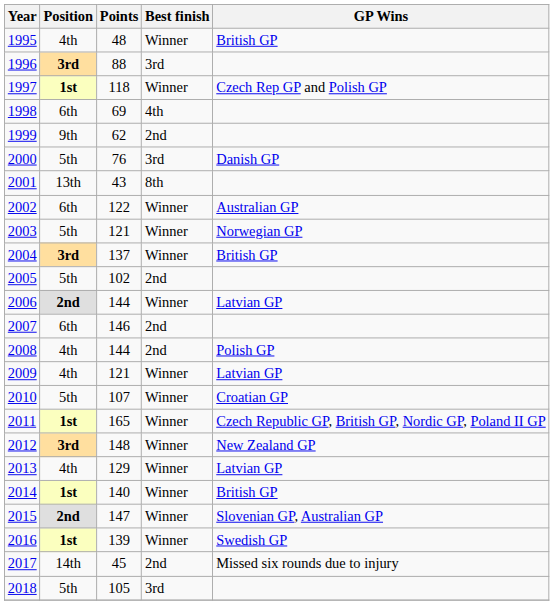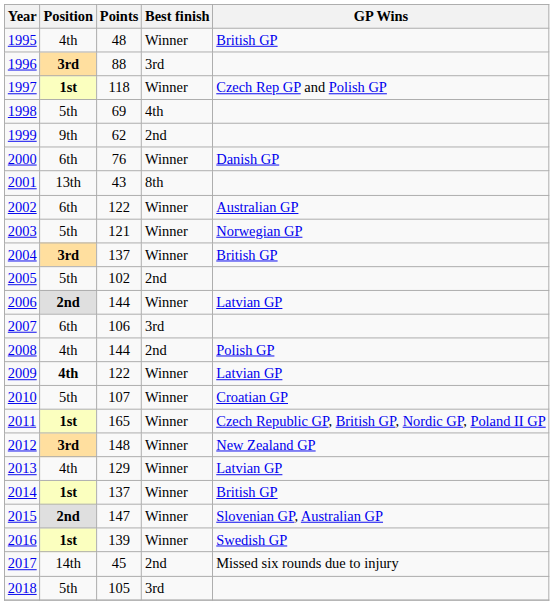1998 | Position: 6th -> 5th
2000 | Position: 5th -> 6th
2000 | Best finish: 3rd -> Winner
2007 | Points: 146 -> 106
2007 | Best finish: 2nd -> 3rd
2009 | Position: normal -> bold
2009 | Points: 121 -> 122
2014 | Points: 140 -> 137
